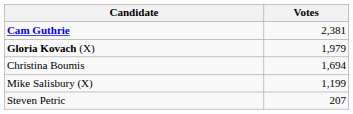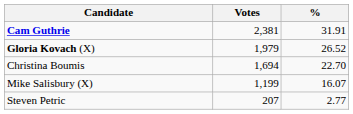+ column: % | 31.91 | 26.52 | 22.70 | 16.07 | 2.77
